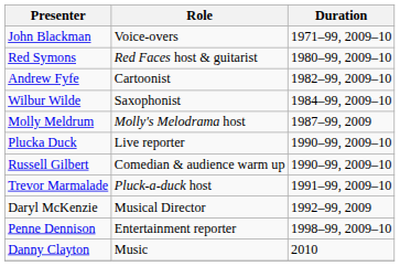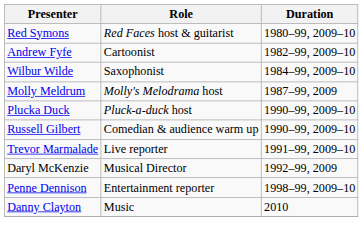- row: John Blackman | Voice-overs | 1971–99, 2009–10
Plucka Duck | Role: Live reporter -> Pluck-a-duck host
Trevor Marmalade | Role: Pluck-a-duck host -> Live reporter
